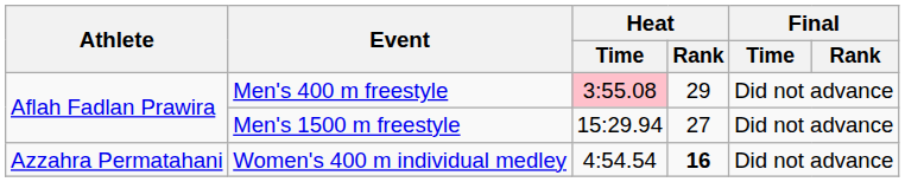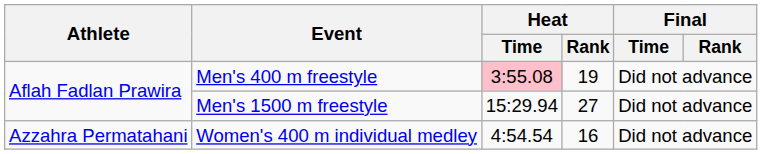Men's 400 m freestyle | Heat / Rank: 29 -> 19
Women's 400 m individual medley | Heat / Rank: bold -> normal
